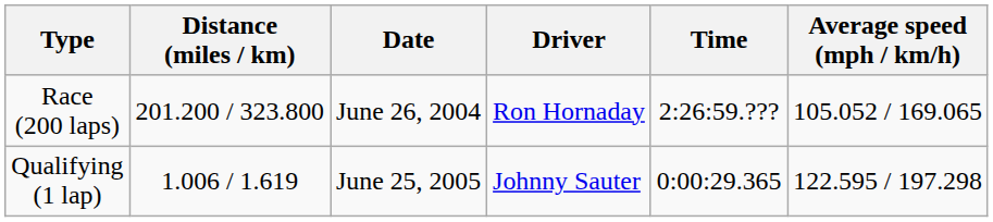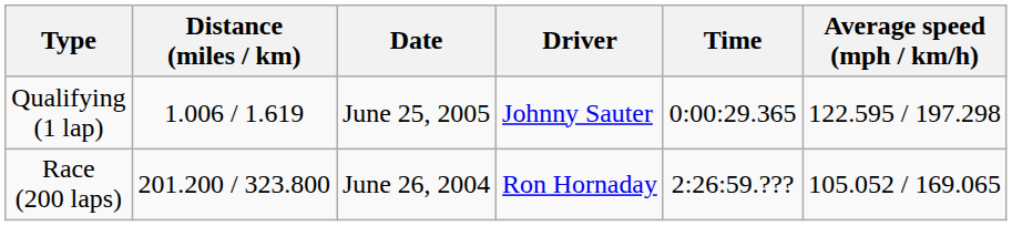rows swapped: Qualifying (1 lap) <-> Race (200 laps)
